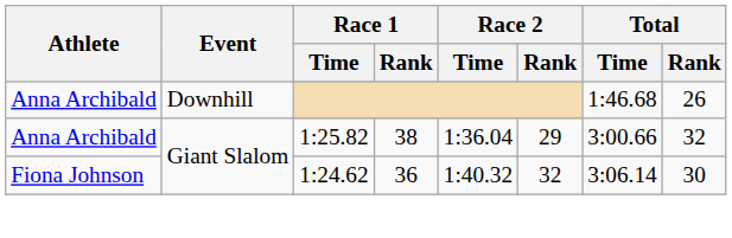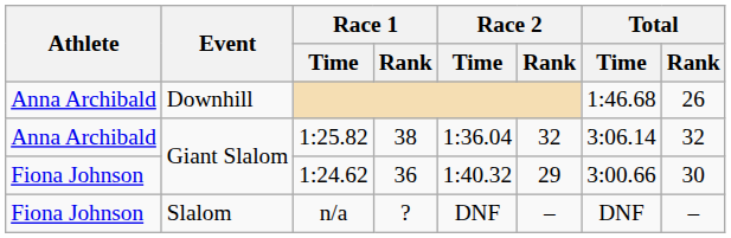1:25.82 | Race 2 / Rank: 29 -> 32
1:25.82 | Total / Time: 3:00.66 -> 3:06.14
1:24.62 | Race 2 / Rank: 32 -> 29
1:24.62 | Total / Time: 3:06.14 -> 3:00.66
+ row: Fiona Johnson | Slalom | n/a | ? | DNF | – | DNF | –
